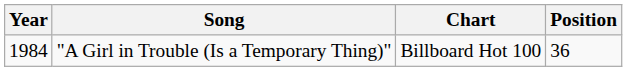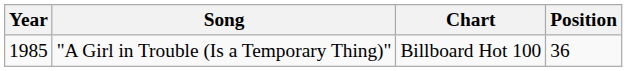"A Girl in Trouble (Is a Temporary Thing)" | Year: 1984 -> 1985
